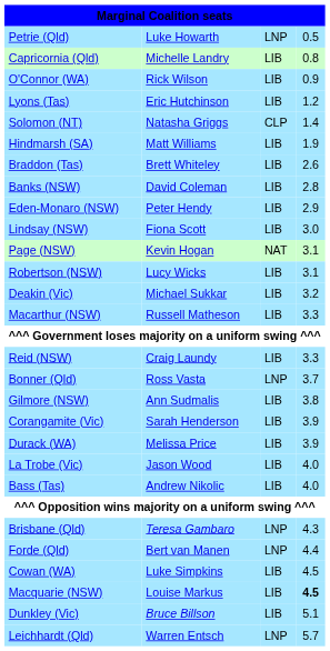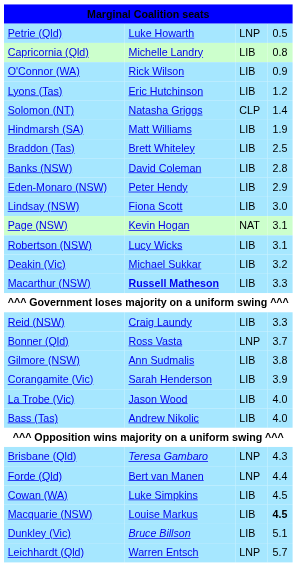Braddon (Tas) | column 4: 2.6 -> 2.5
Macarthur (NSW) | column 2: normal -> bold
- row: Durack (WA) | Melissa Price | LIB | 3.9
